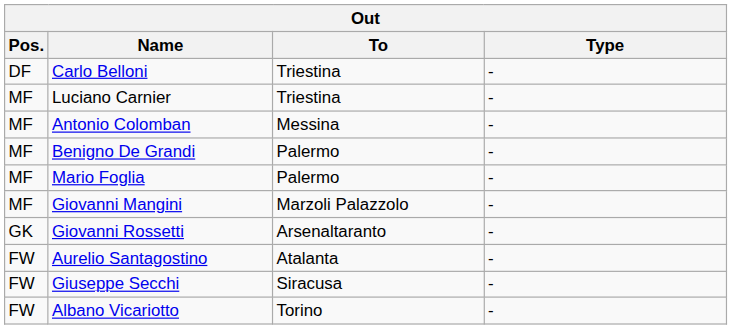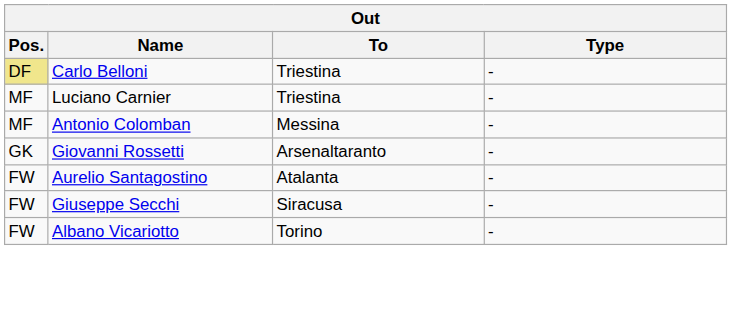Carlo Belloni | Pos.: no background -> khaki background
- row: MF | Benigno De Grandi | Palermo | -
- row: MF | Mario Foglia | Palermo | -
- row: MF | Giovanni Mangini | Marzoli Palazzolo | -
